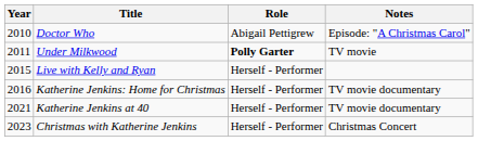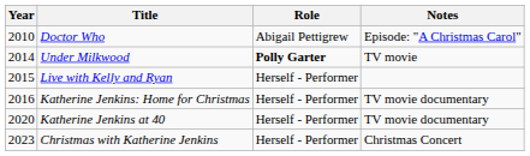Under Milkwood | Year: 2011 -> 2014
Katherine Jenkins at 40 | Year: 2021 -> 2020
